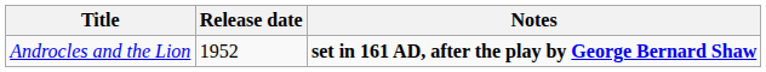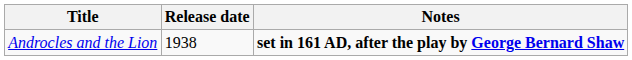Androcles and the Lion | Release date: 1952 -> 1938
